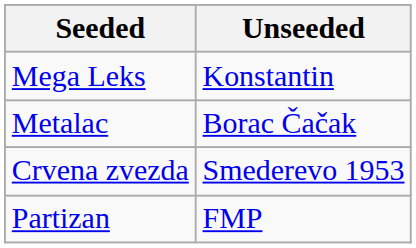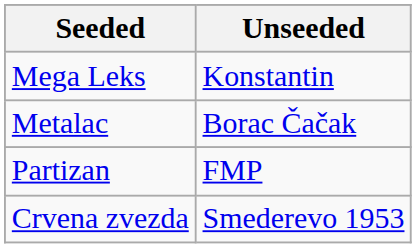rows swapped: Crvena zvezda <-> Partizan
